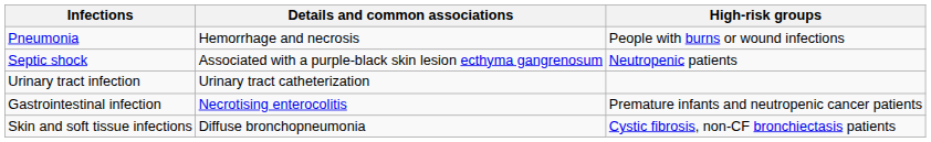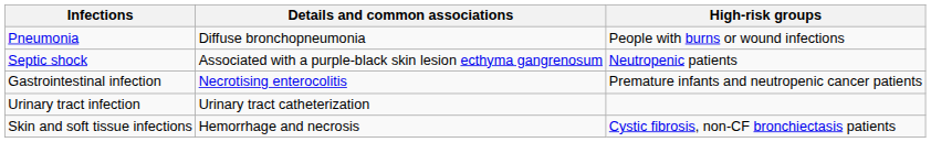Pneumonia | Details and common associations: Hemorrhage and necrosis -> Diffuse bronchopneumonia
rows swapped: Urinary tract infection <-> Gastrointestinal infection
Skin and soft tissue infections | Details and common associations: Diffuse bronchopneumonia -> Hemorrhage and necrosis
